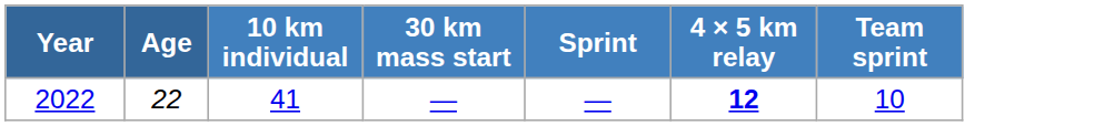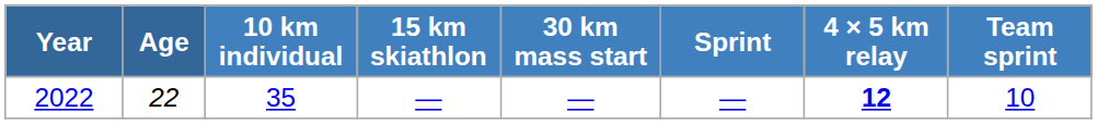+ column: 15 km skiathlon | —
2022 | 10 km individual: 41 -> 35
